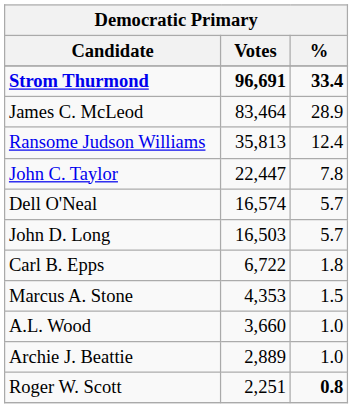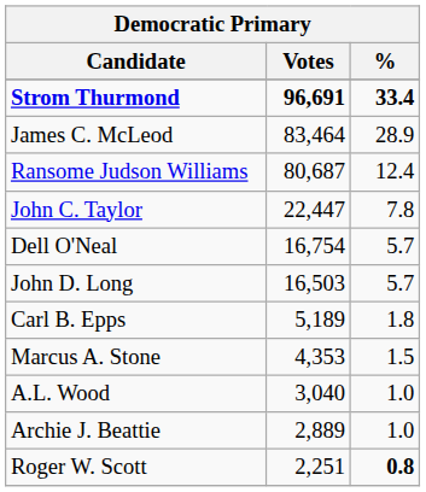Ransome Judson Williams | Votes: 35,813 -> 80,687
Dell O'Neal | Votes: 16,574 -> 16,754
Carl B. Epps | Votes: 6,722 -> 5,189
A.L. Wood | Votes: 3,660 -> 3,040
